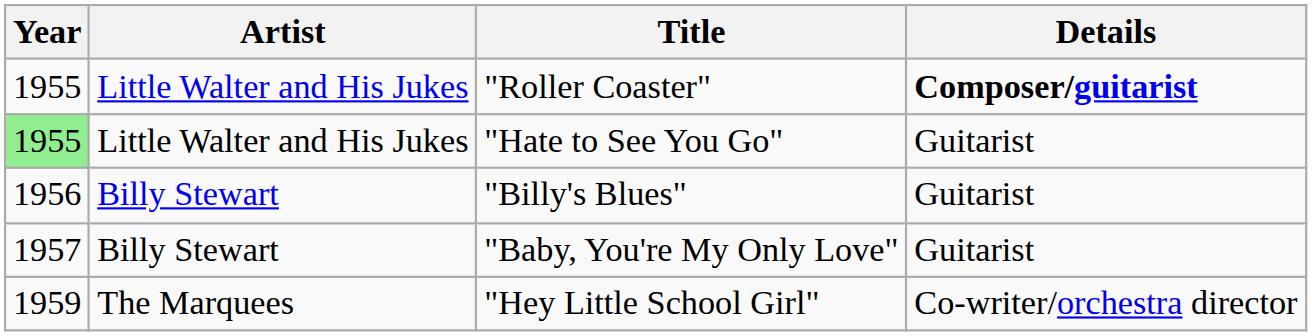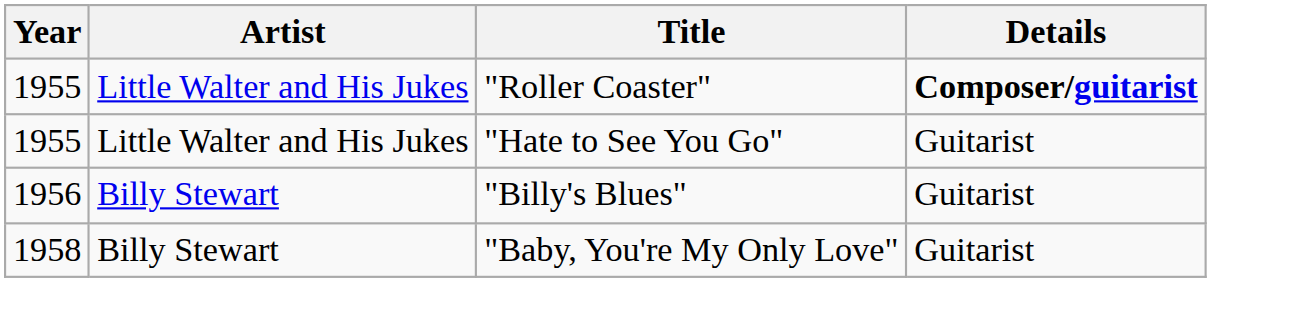"Hate to See You Go" | Year: lightgreen background -> no background
"Baby, You're My Only Love" | Year: 1957 -> 1958
- row: 1959 | The Marquees | "Hey Little School Girl" | Co-writer/orchestra director
